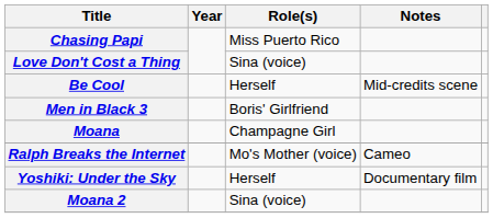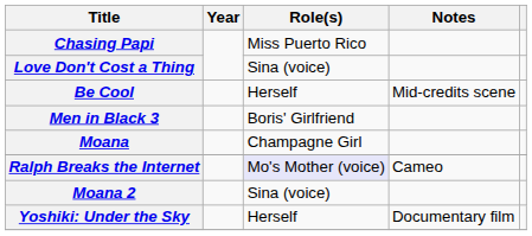Ralph Breaks the Internet | Role(s): no background -> lavender background
rows swapped: Yoshiki: Under the Sky <-> Moana 2
